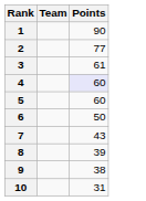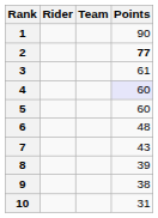+ column: Rider
2 | Points: normal -> bold
6 | Points: 50 -> 48
